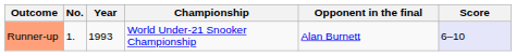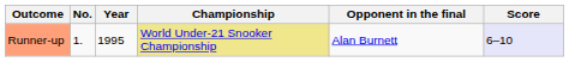Runner-up | Year: 1993 -> 1995
Runner-up | Championship: no background -> khaki background
